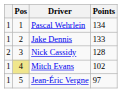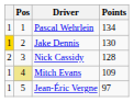Jake Dennis | column 1: no background -> gold background
Jake Dennis | Points: 133 -> 130
Mitch Evans | Points: 102 -> 109
